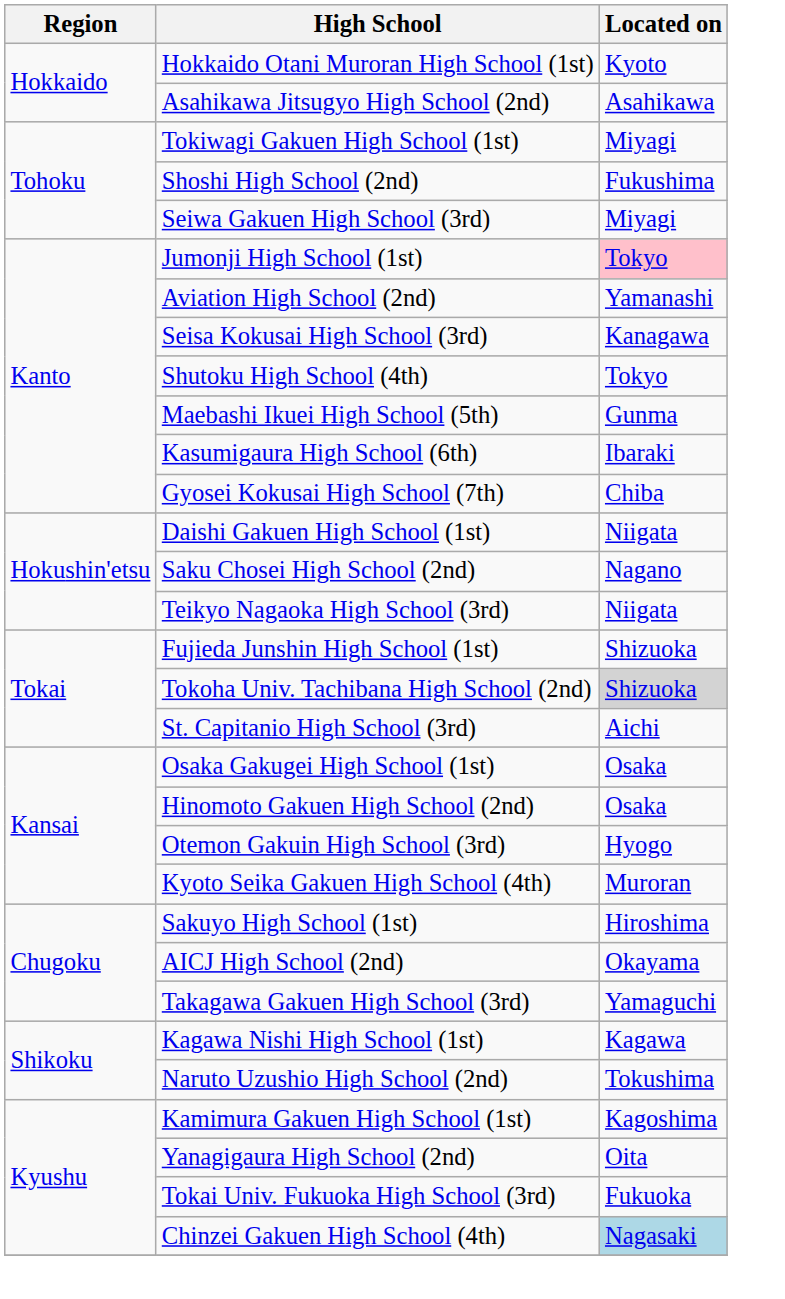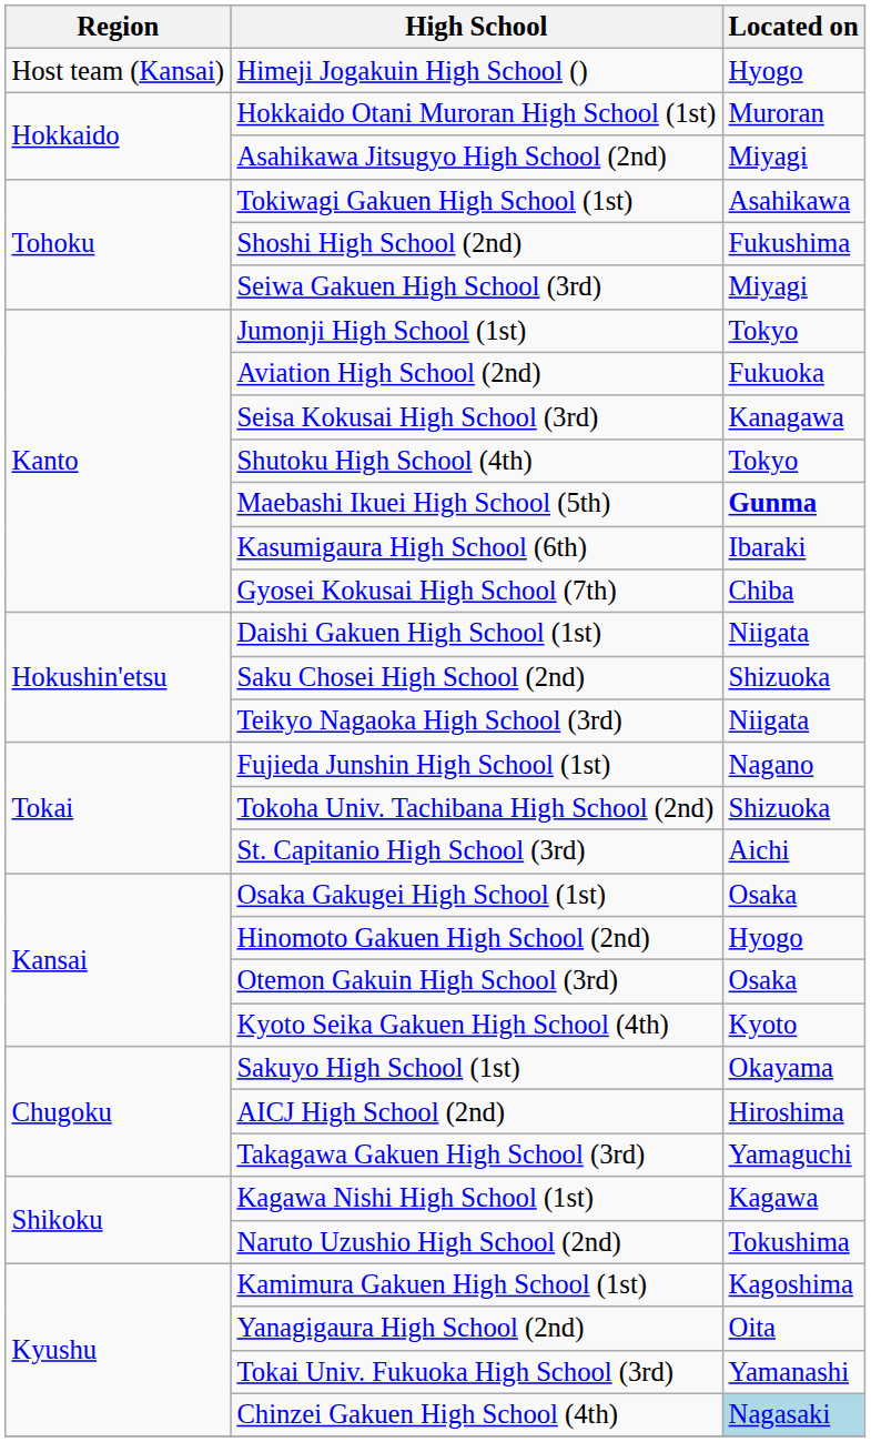+ row: Host team (Kansai) | Himeji Jogakuin High School () | Hyogo
Hokkaido Otani Muroran High School (1st) | Located on: Kyoto -> Muroran
Asahikawa Jitsugyo High School (2nd) | Located on: Asahikawa -> Miyagi
Tokiwagi Gakuen High School (1st) | Located on: Miyagi -> Asahikawa
Jumonji High School (1st) | Located on: pink background -> no background
Aviation High School (2nd) | Located on: Yamanashi -> Fukuoka
Maebashi Ikuei High School (5th) | Located on: normal -> bold
Saku Chosei High School (2nd) | Located on: Nagano -> Shizuoka
Fujieda Junshin High School (1st) | Located on: Shizuoka -> Nagano
Tokoha Univ. Tachibana High School (2nd) | Located on: lightgrey background -> no background
Hinomoto Gakuen High School (2nd) | Located on: Osaka -> Hyogo
Otemon Gakuin High School (3rd) | Located on: Hyogo -> Osaka
Kyoto Seika Gakuen High School (4th) | Located on: Muroran -> Kyoto
Sakuyo High School (1st) | Located on: Hiroshima -> Okayama
AICJ High School (2nd) | Located on: Okayama -> Hiroshima
Tokai Univ. Fukuoka High School (3rd) | Located on: Fukuoka -> Yamanashi
